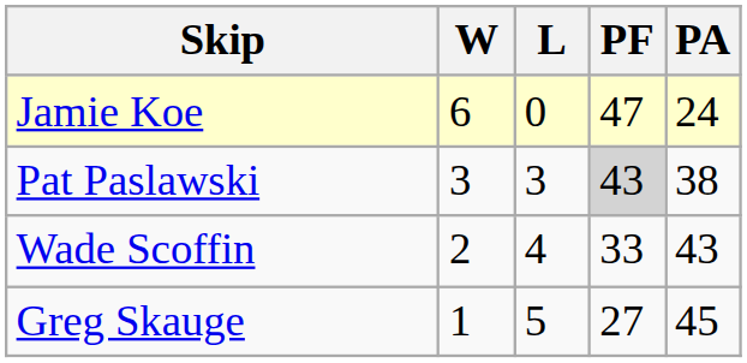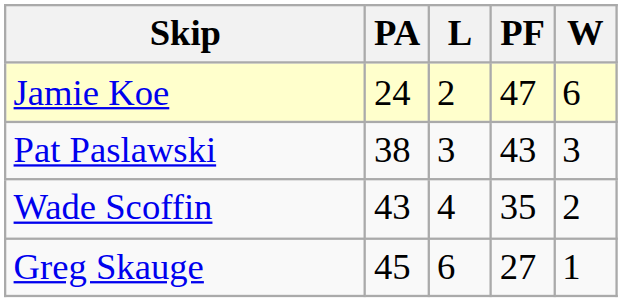columns swapped: W <-> PA
Jamie Koe | L: 0 -> 2
Pat Paslawski | PF: lightgrey background -> no background
Wade Scoffin | PF: 33 -> 35
Greg Skauge | L: 5 -> 6
